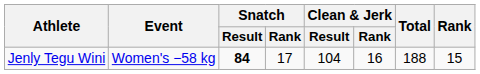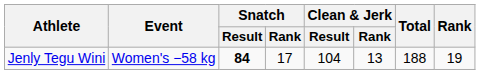Jenly Tegu Wini | Clean & Jerk / Rank: 16 -> 13
Jenly Tegu Wini | Rank: 15 -> 19
